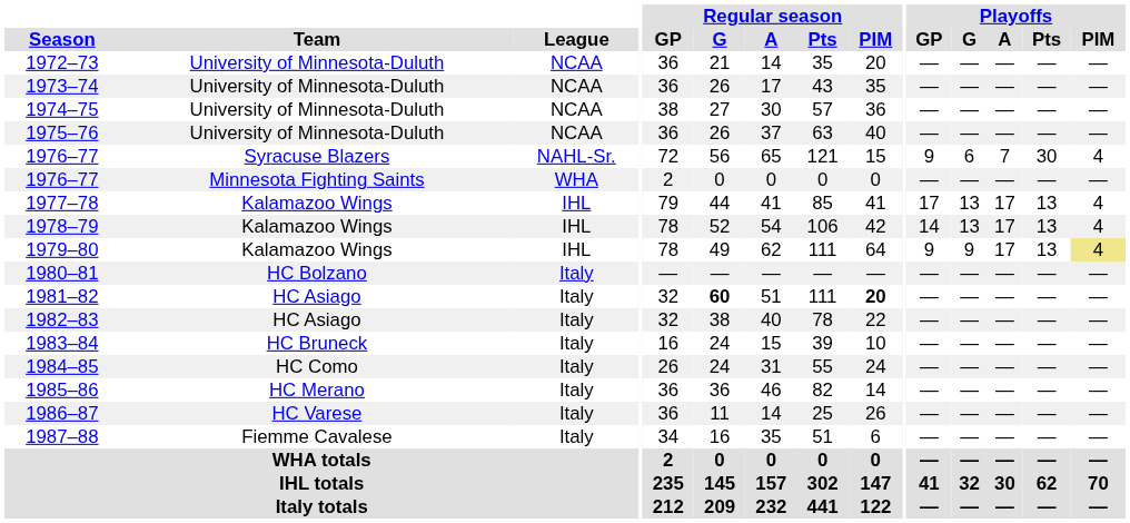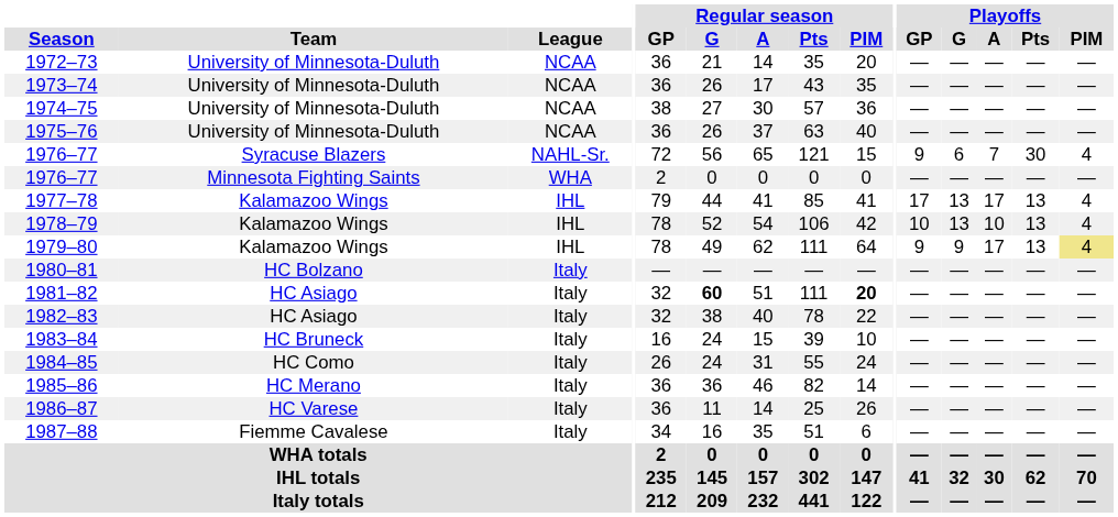1978–79 | Playoffs / GP: 14 -> 10
1978–79 | Playoffs / A: 17 -> 10
